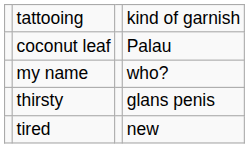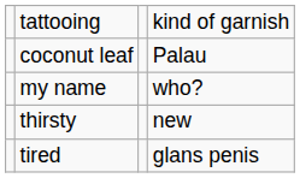thirsty | column 4: glans penis -> new
tired | column 4: new -> glans penis
